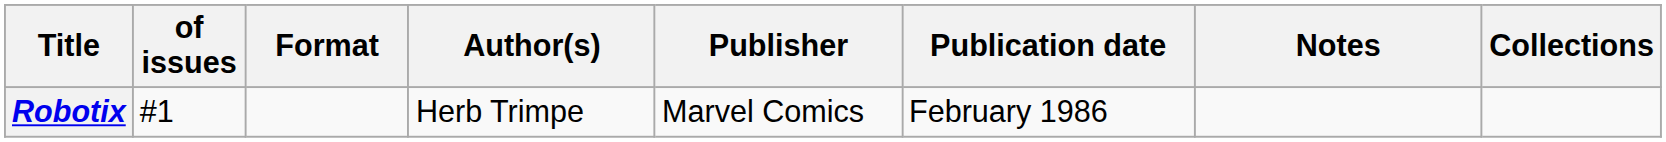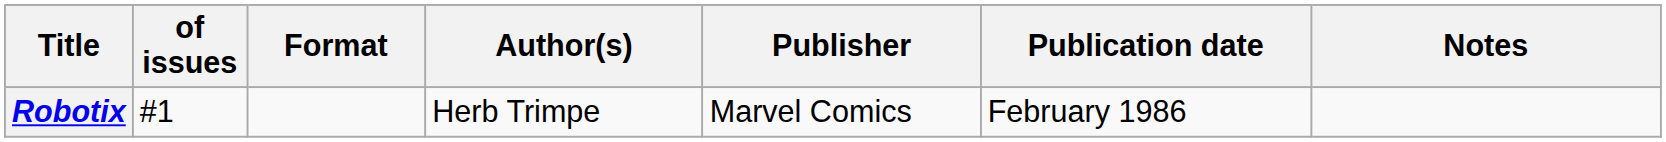- column: Collections
